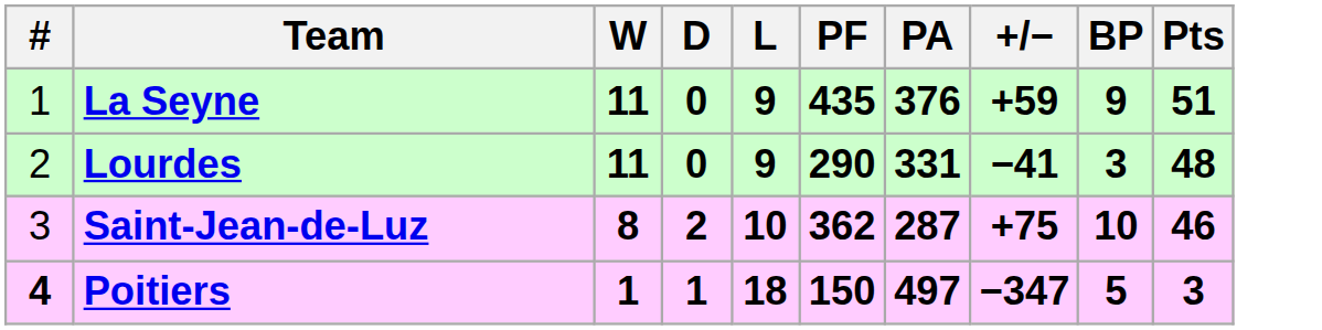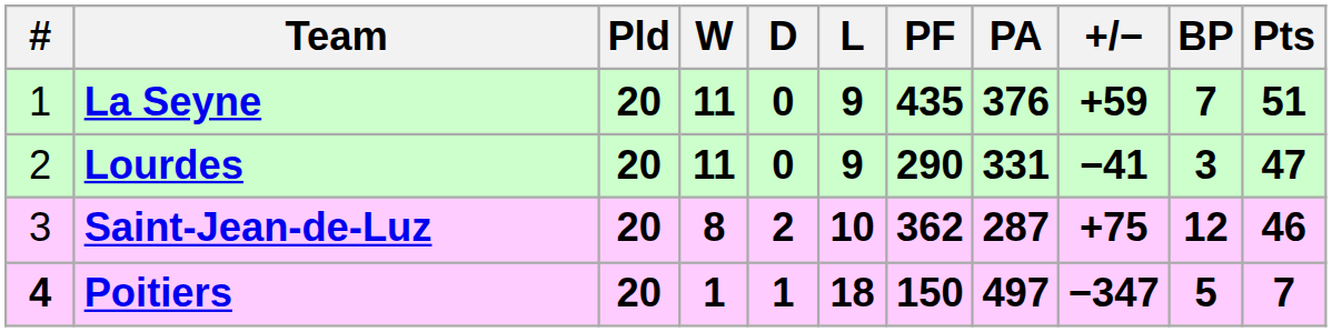+ column: Pld | 20 | 20 | 20 | 20
La Seyne | BP: 9 -> 7
Lourdes | Pts: 48 -> 47
Saint-Jean-de-Luz | BP: 10 -> 12
Poitiers | Pts: 3 -> 7
